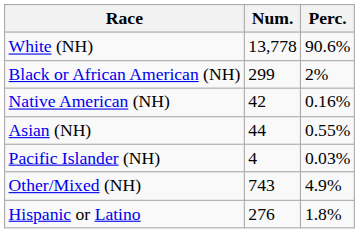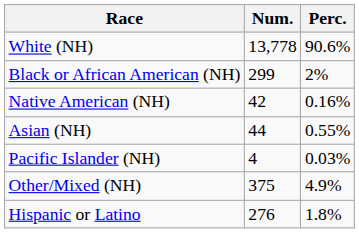Other/Mixed (NH) | Num.: 743 -> 375
